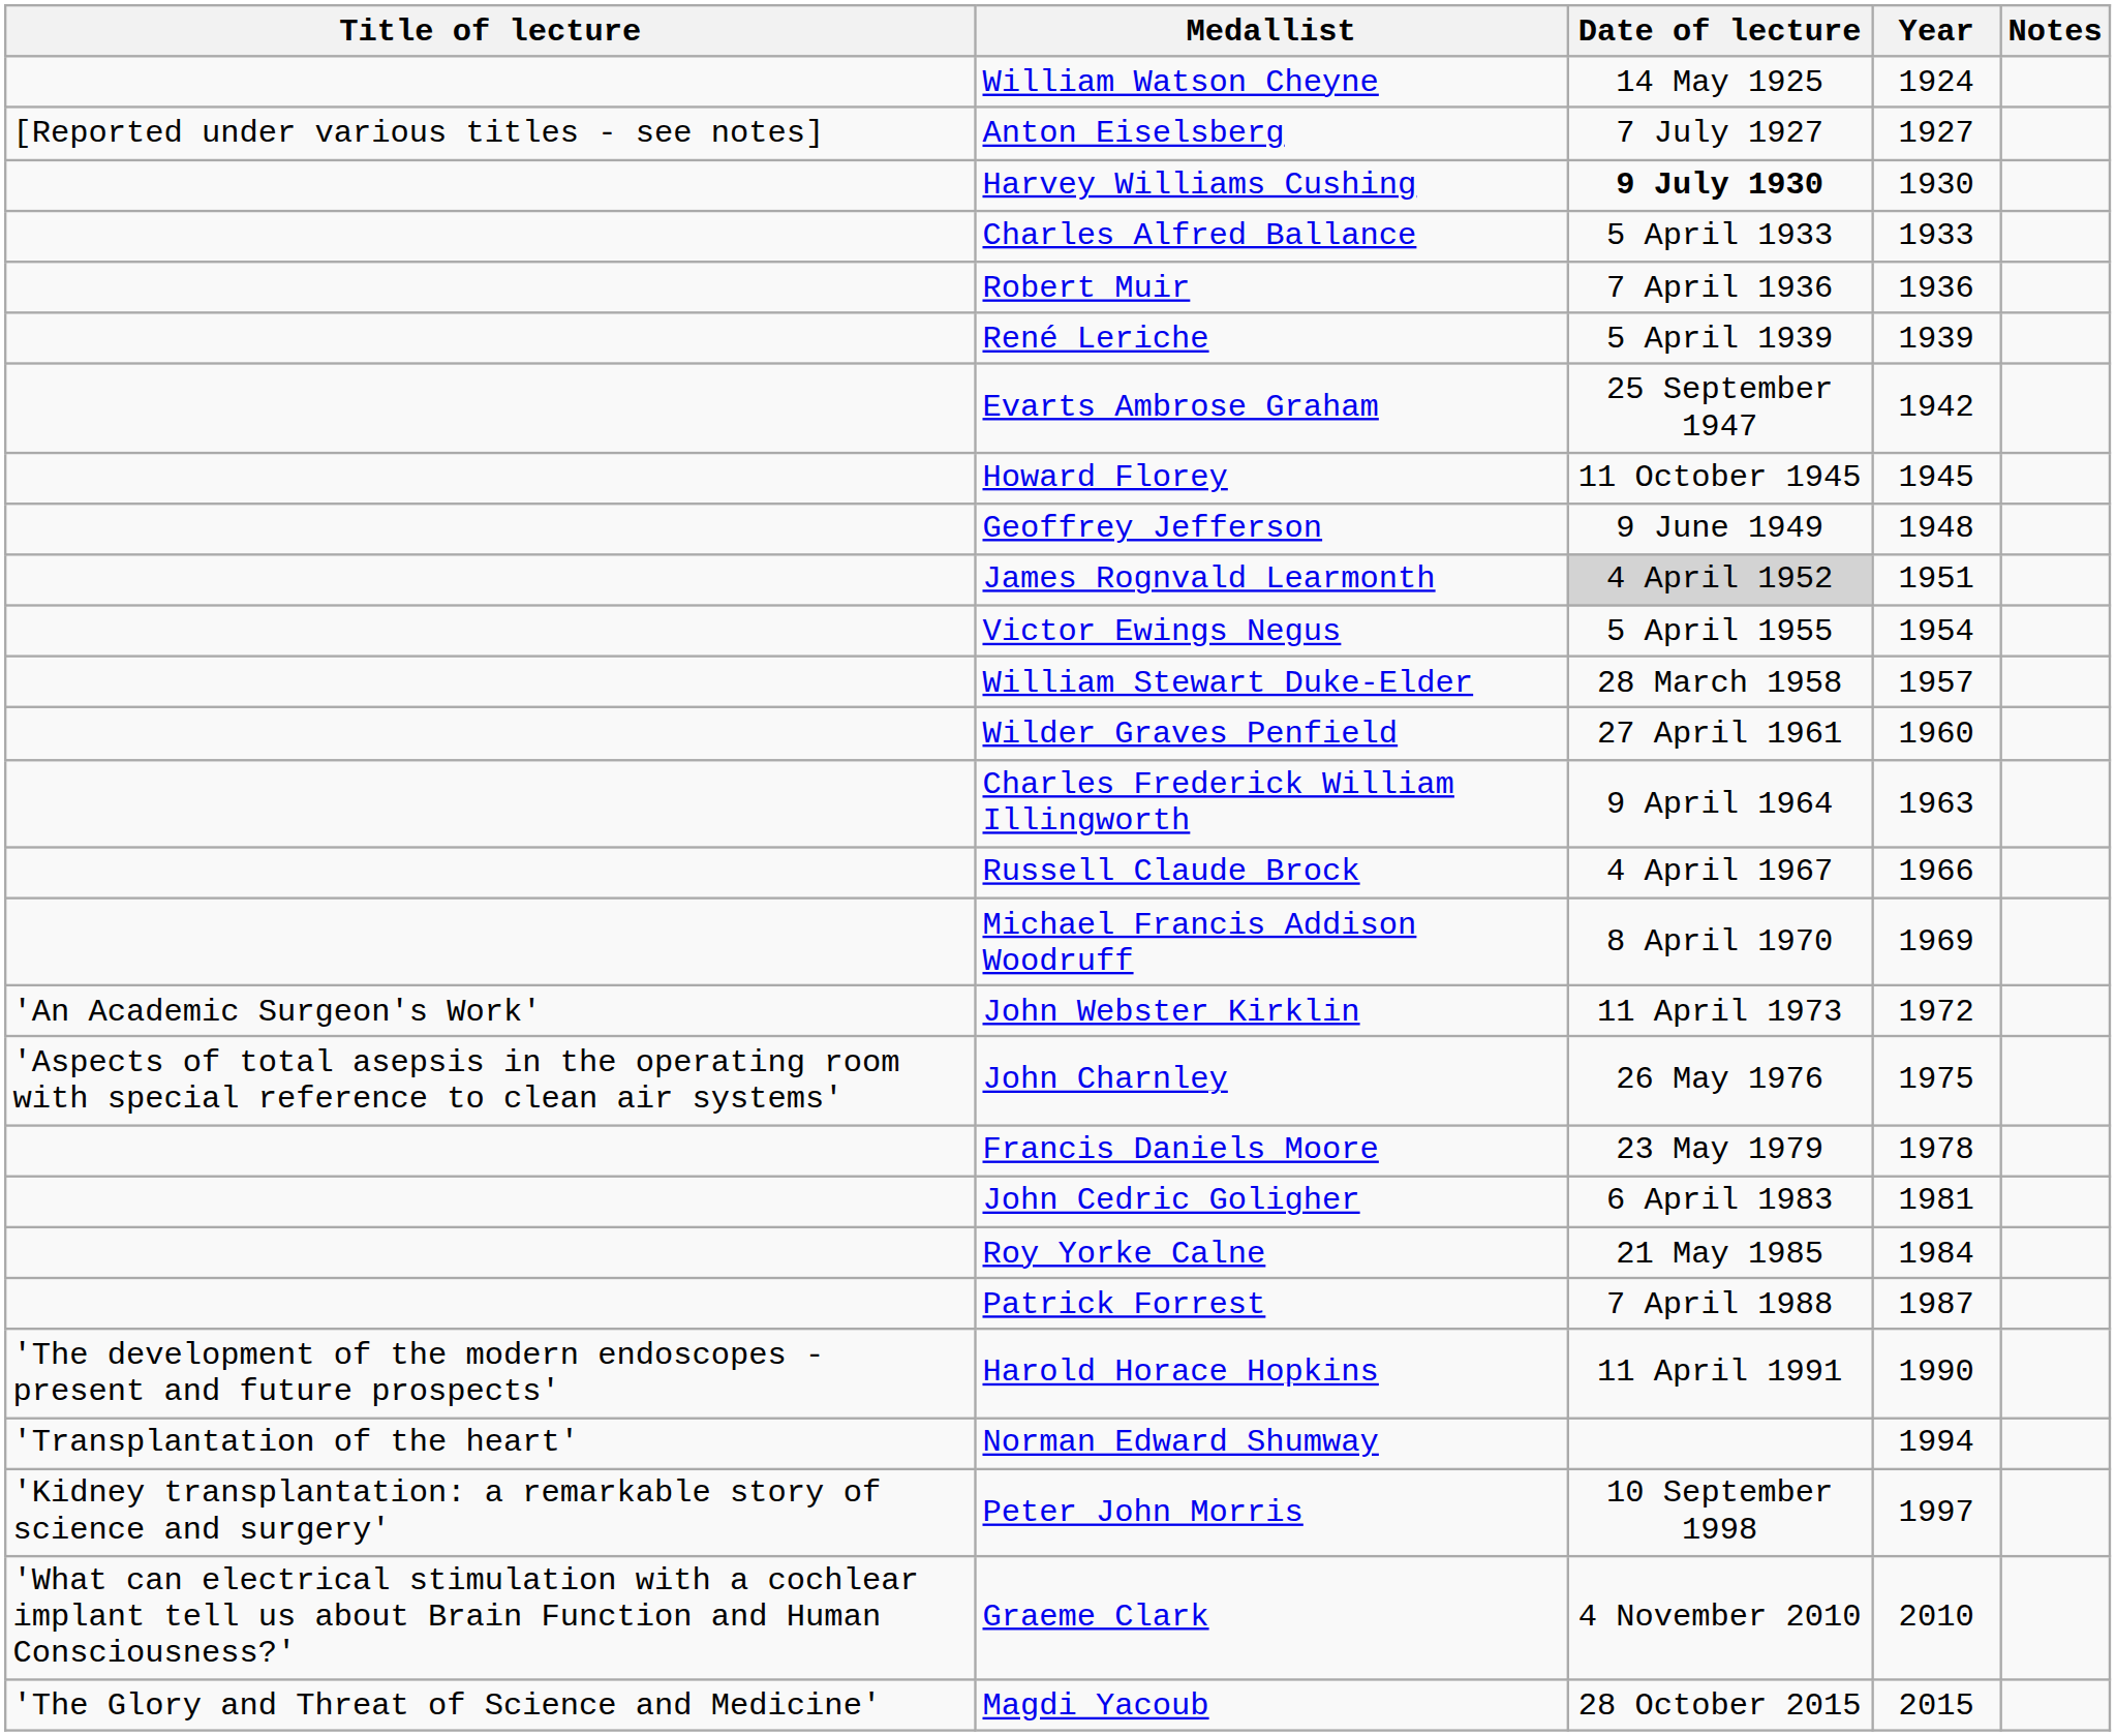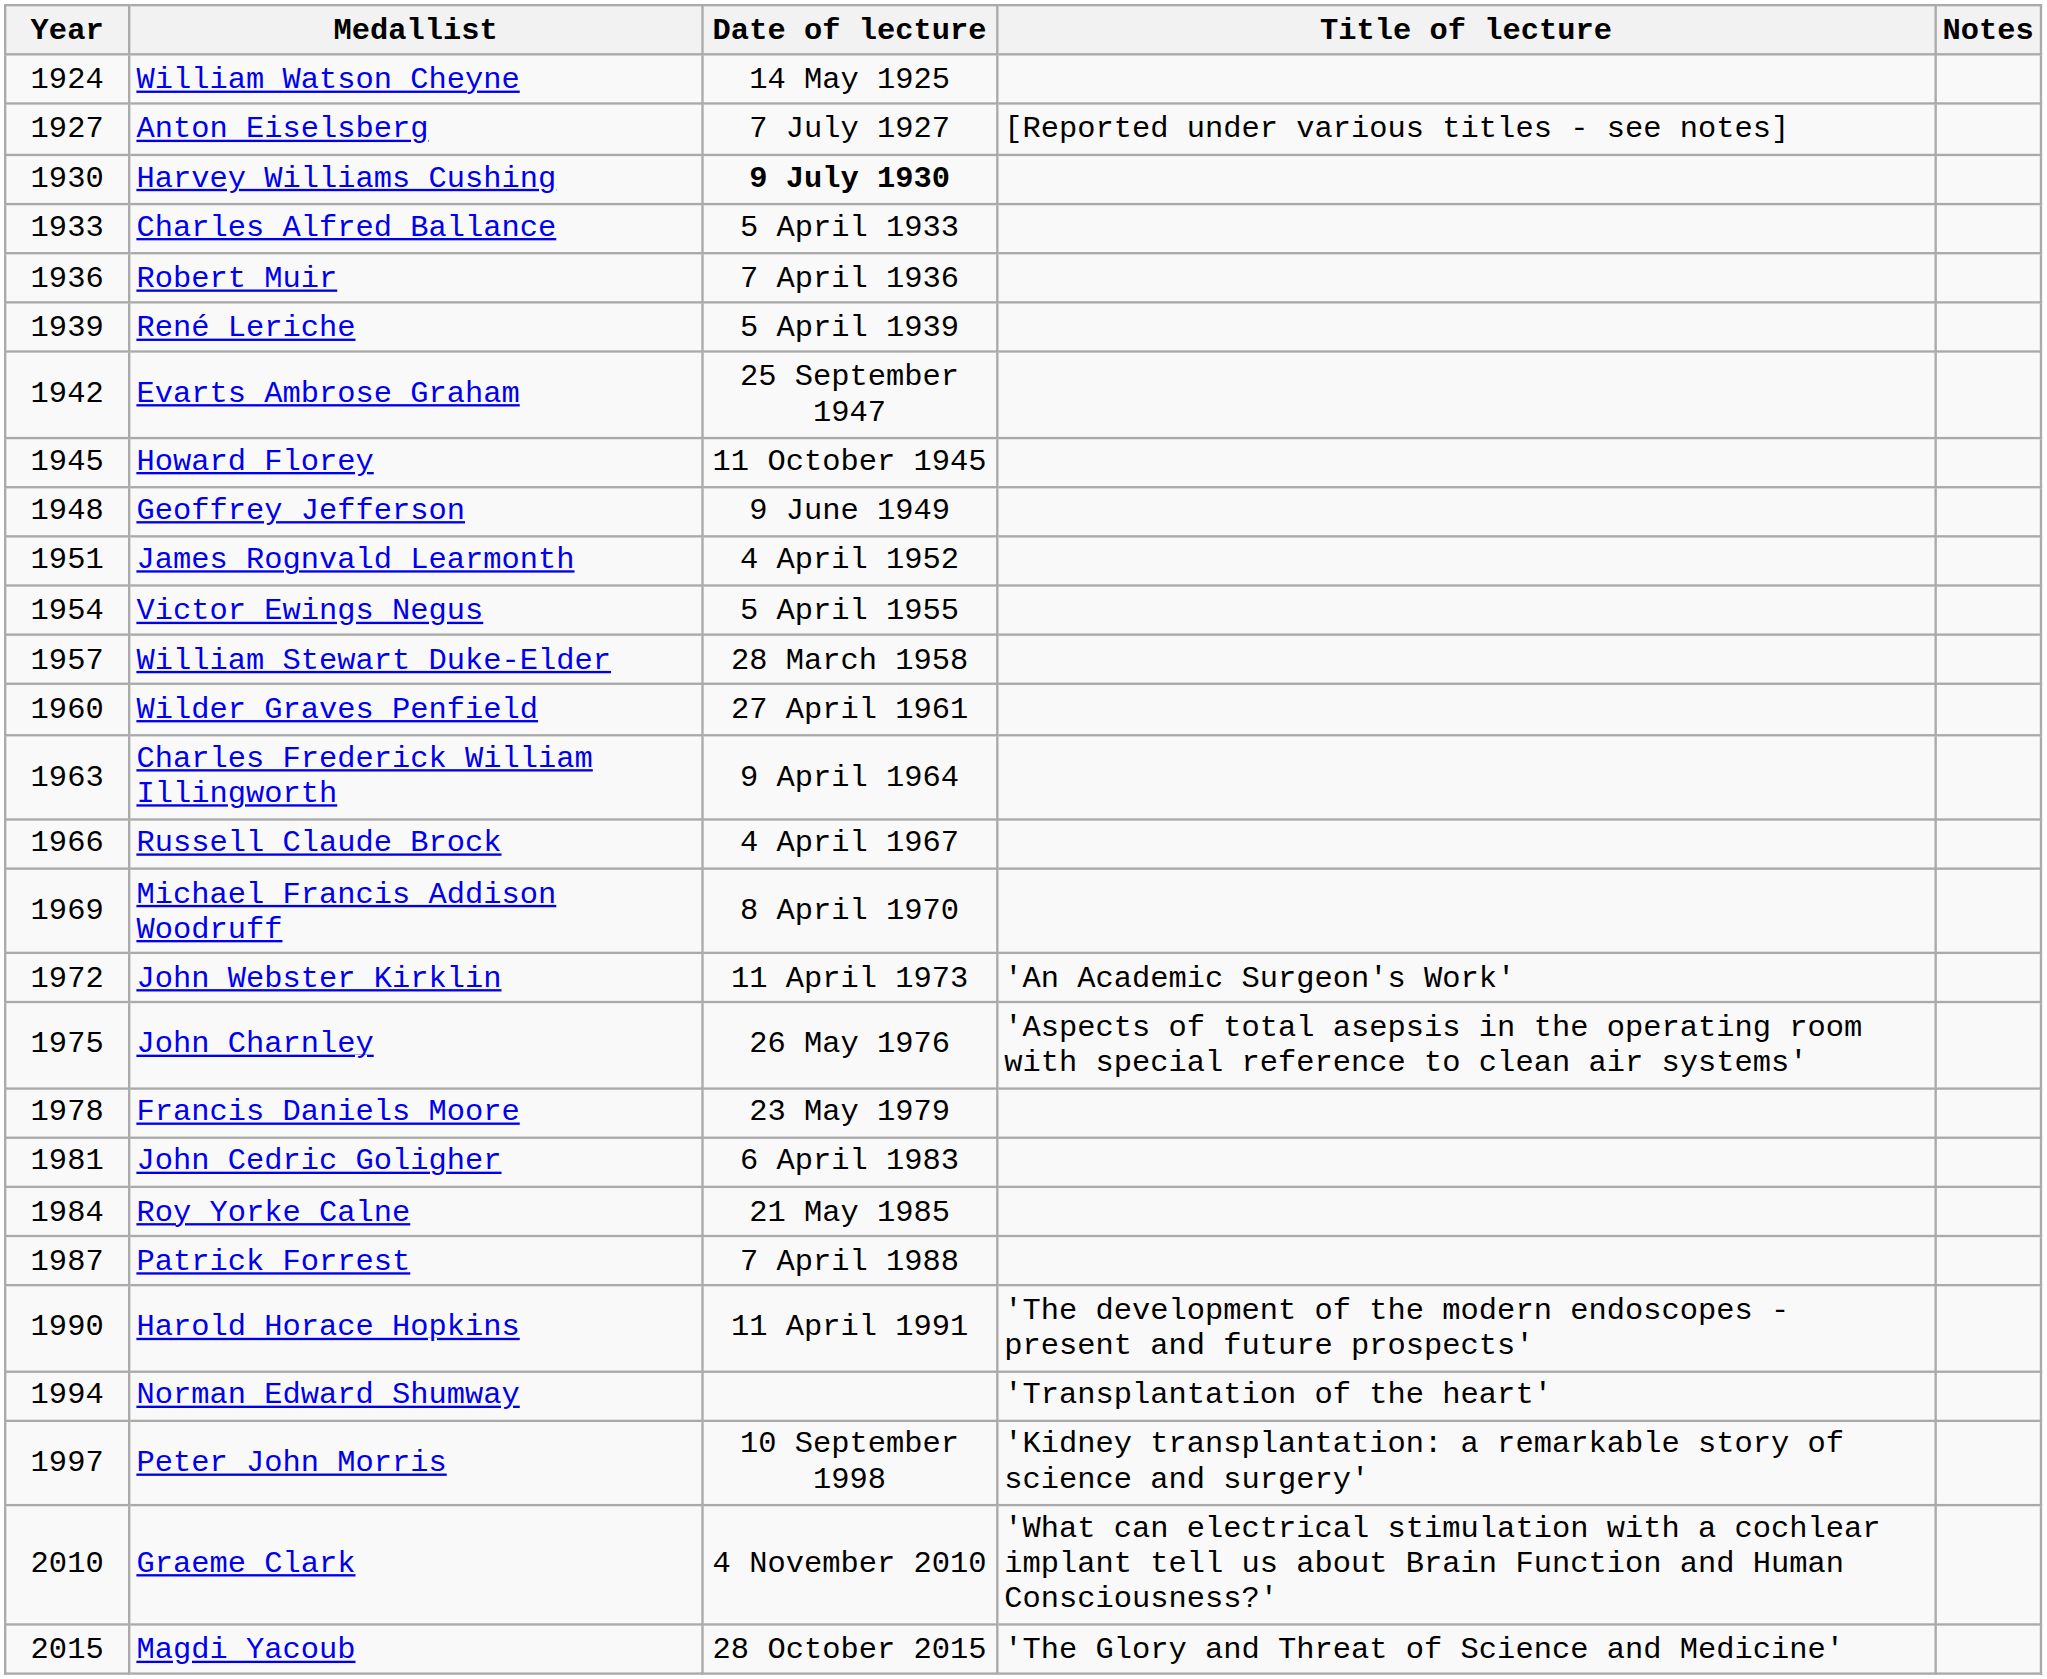columns swapped: Year <-> Title of lecture
James Rognvald Learmonth | Date of lecture: lightgrey background -> no background
